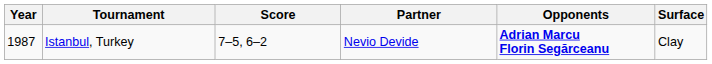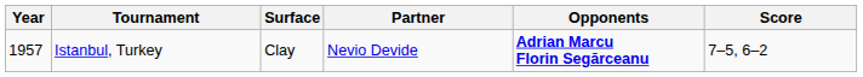columns swapped: Surface <-> Score
Istanbul, Turkey | Year: 1987 -> 1957
